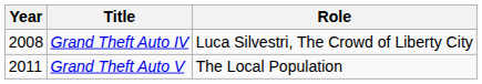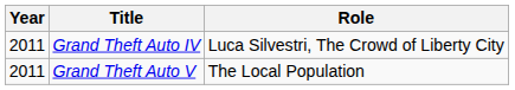Grand Theft Auto IV | Year: 2008 -> 2011
